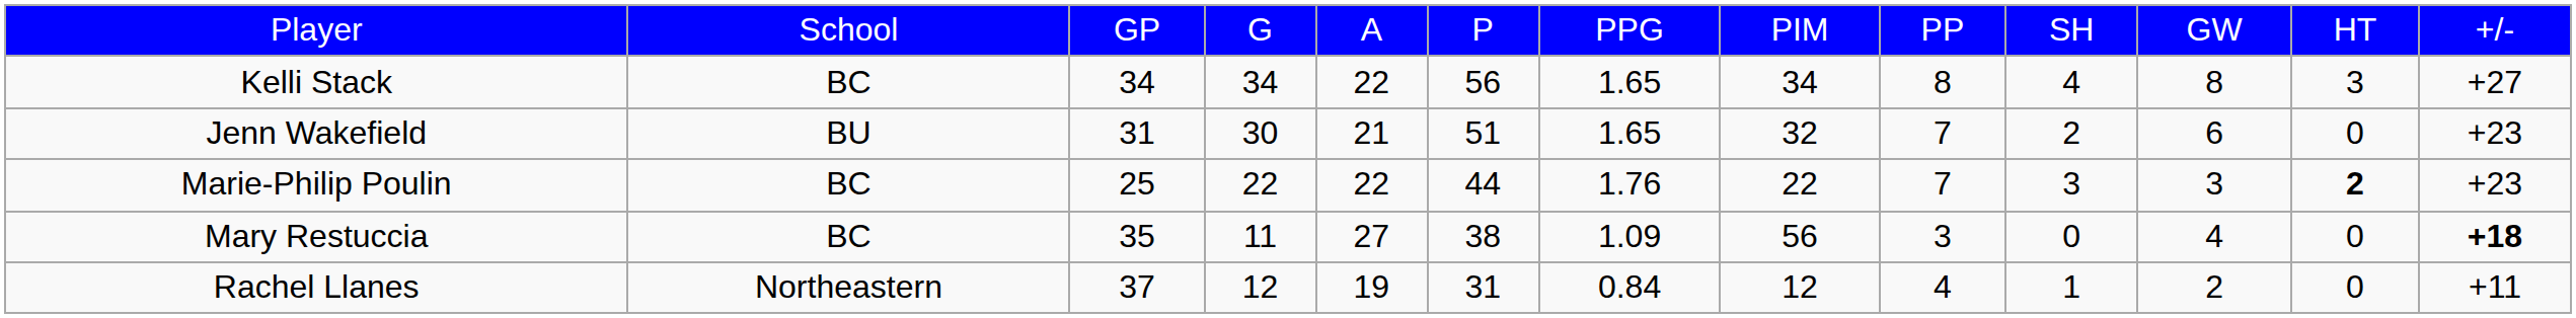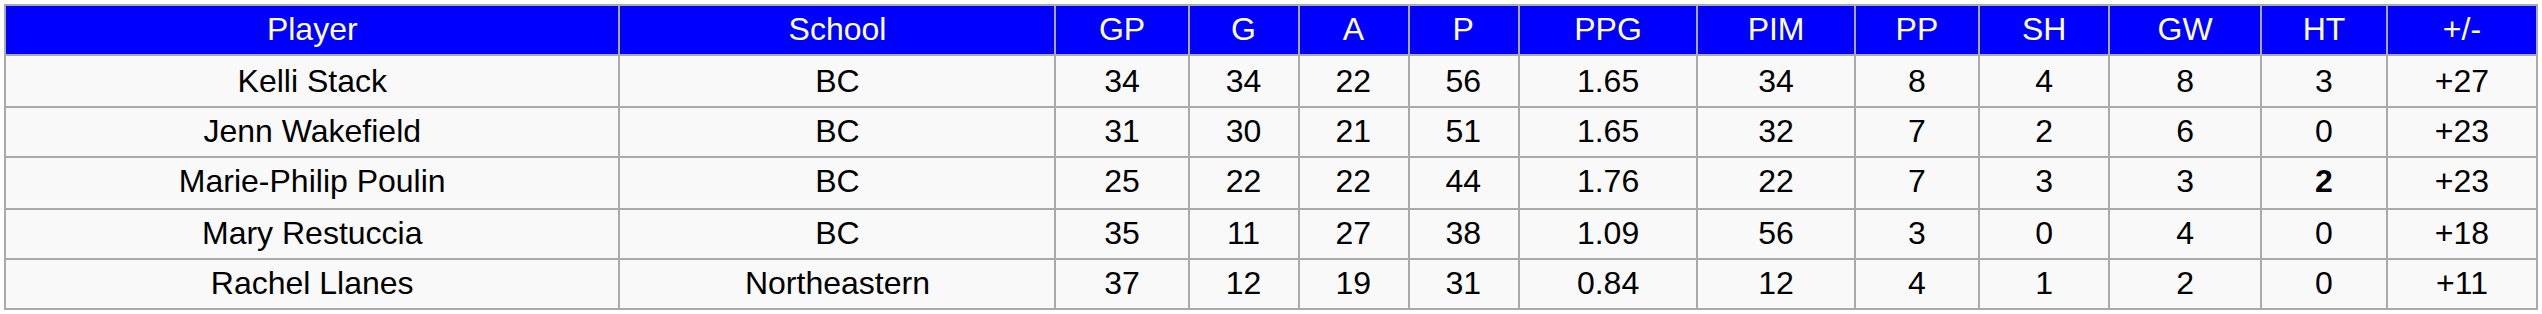Jenn Wakefield | column 2: BU -> BC
Mary Restuccia | column 13: bold -> normal
